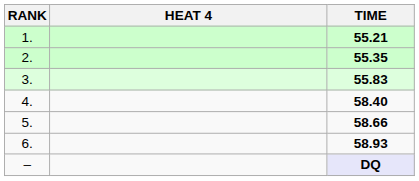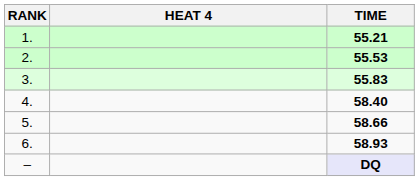2. | TIME: 55.35 -> 55.53
